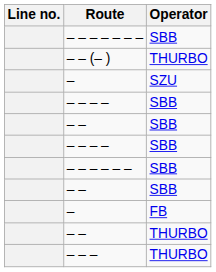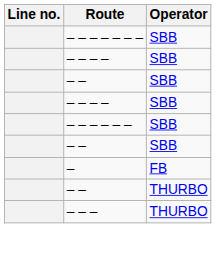- row: – – (– ) | THURBO
- row: – | SZU
